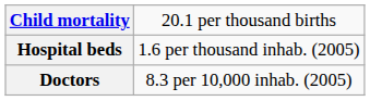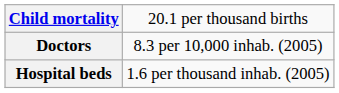rows swapped: Doctors <-> Hospital beds
